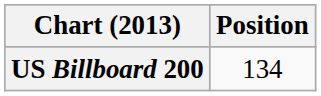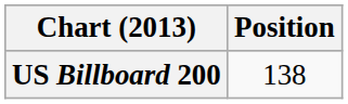US Billboard 200 | Position: 134 -> 138
